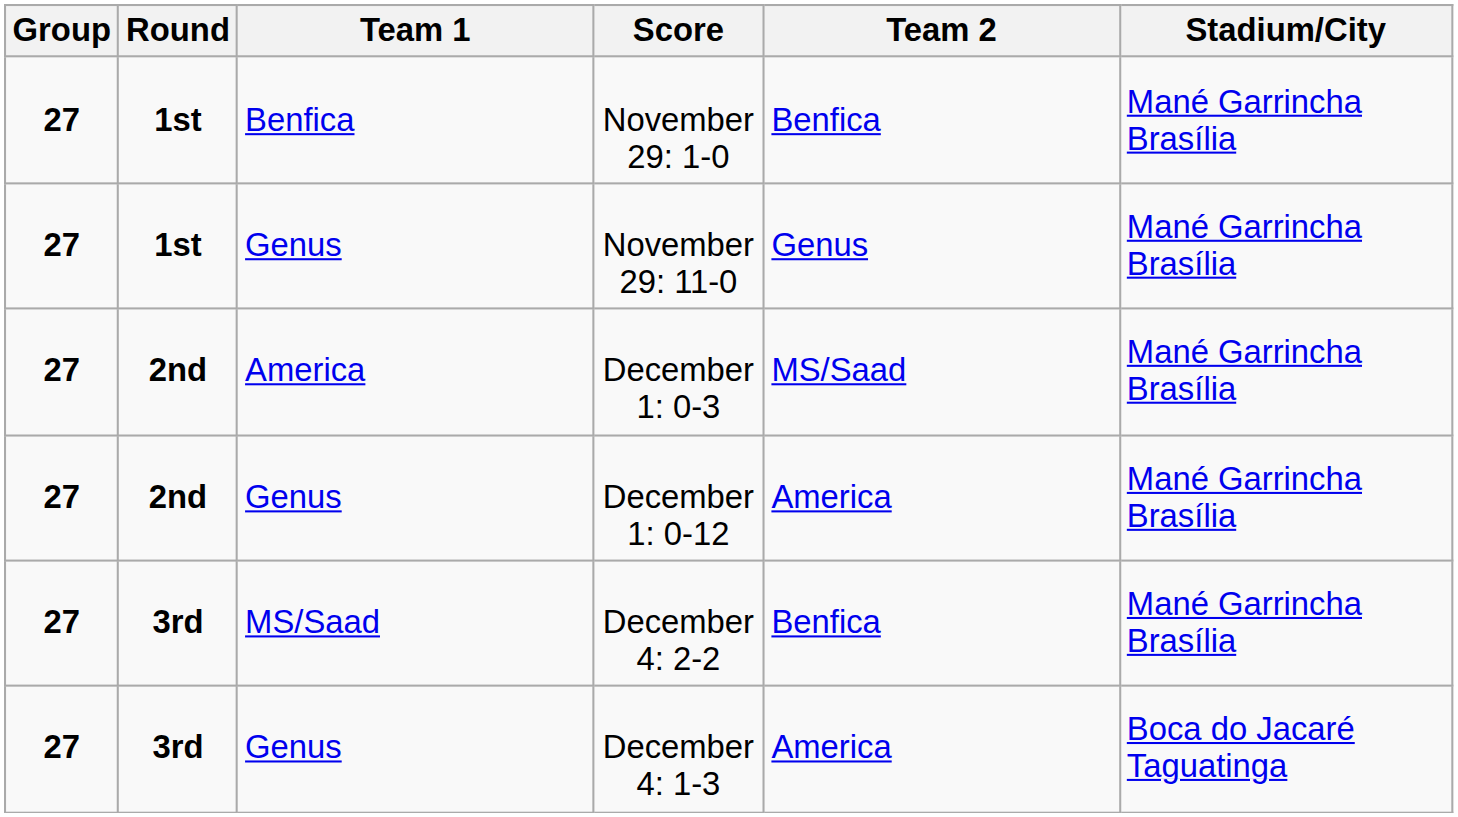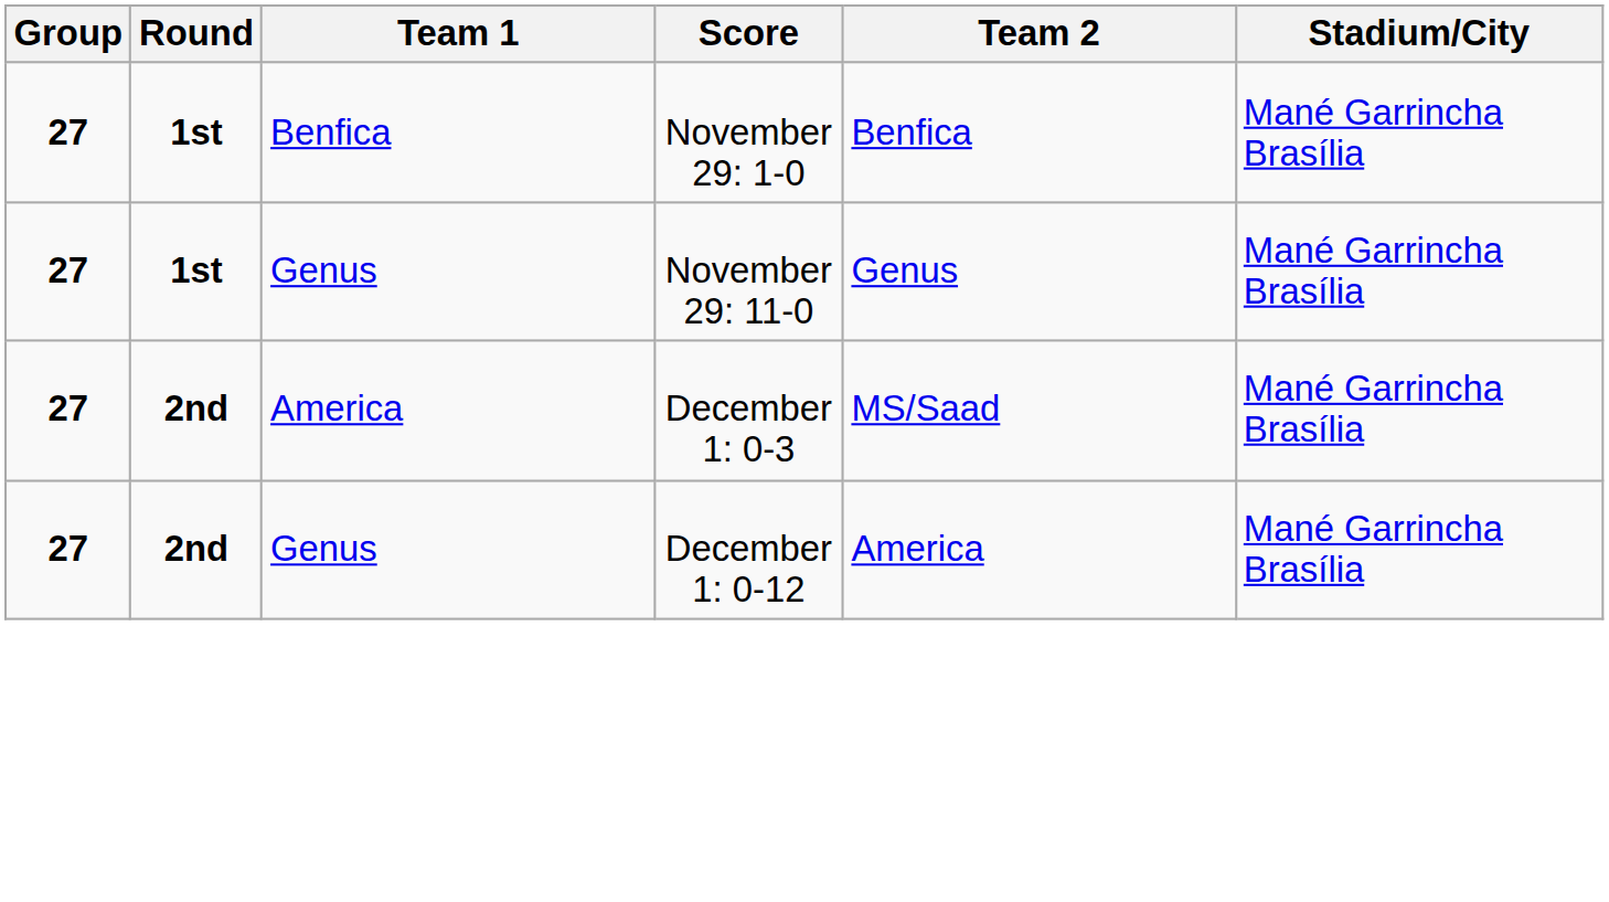- row: 27 | 3rd | MS/Saad | December 4: 2-2 | Benfica | Mané Garrincha Brasília
- row: 27 | 3rd | Genus | December 4: 1-3 | America | Boca do Jacaré Taguatinga
